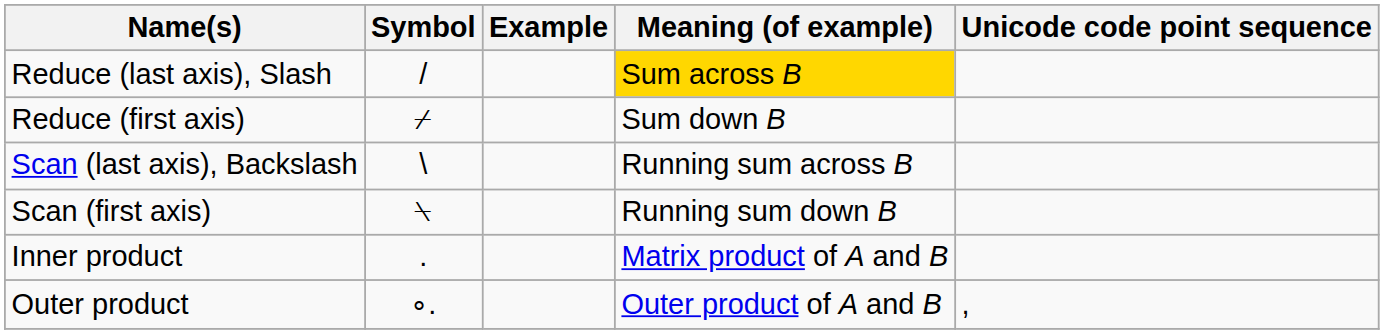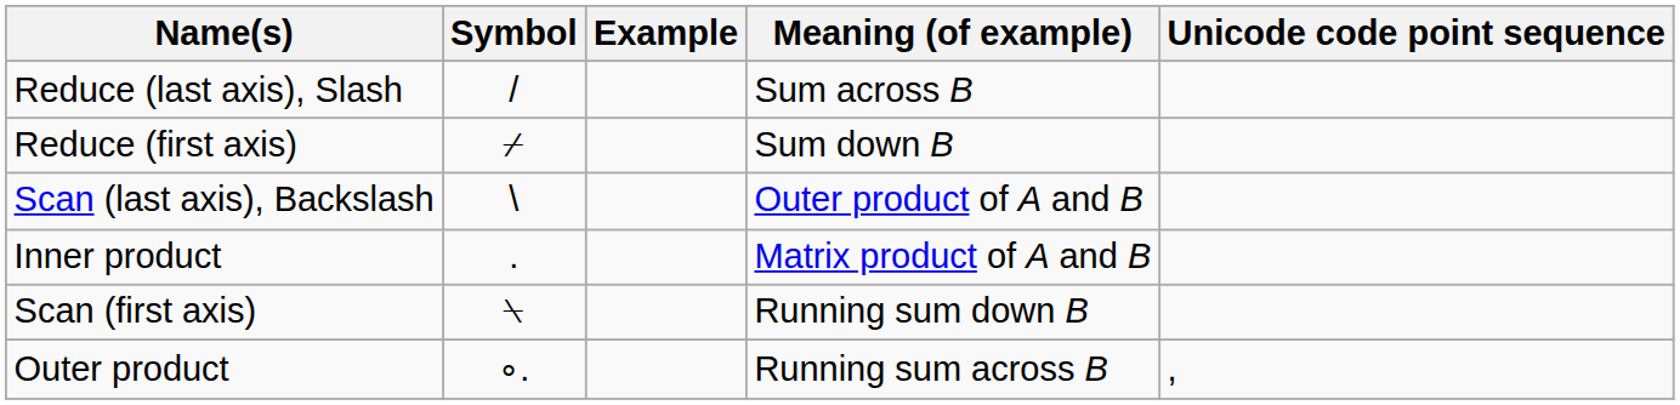Reduce (last axis), Slash | Meaning (of example): gold background -> no background
Scan (last axis), Backslash | Meaning (of example): Running sum across B -> Outer product of A and B
rows swapped: Scan (first axis) <-> Inner product
Outer product | Meaning (of example): Outer product of A and B -> Running sum across B
